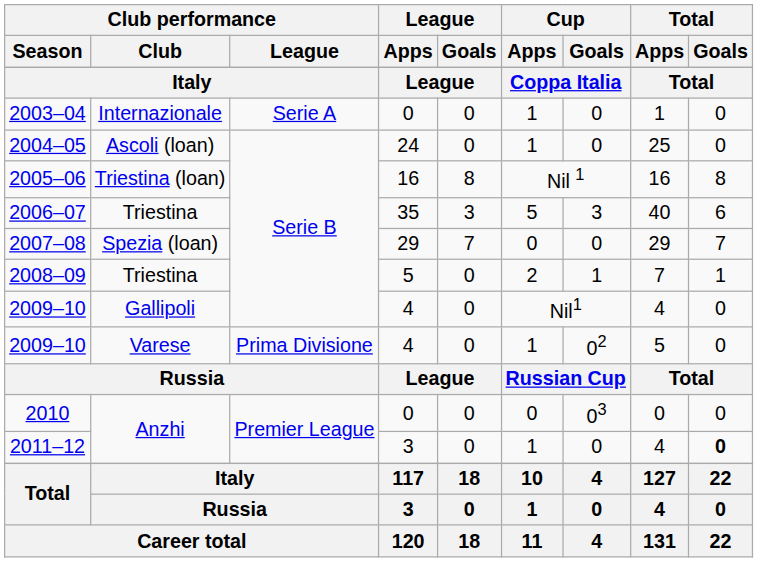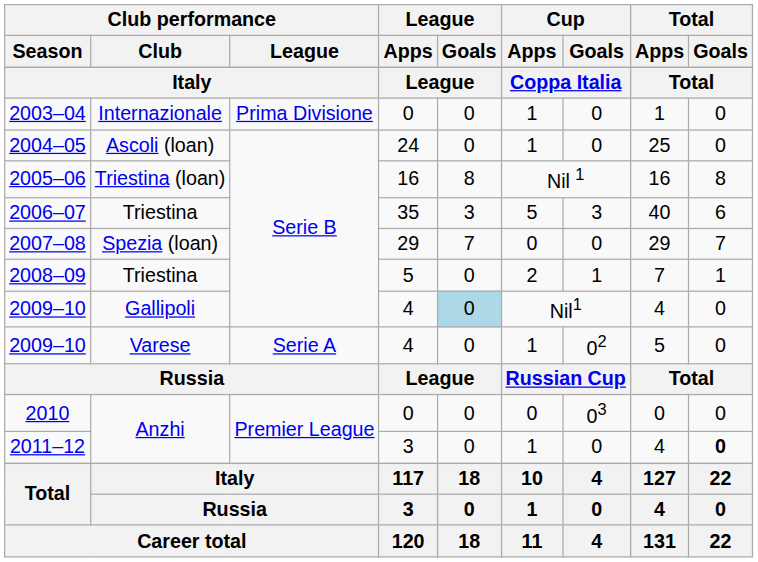2003–04 | Club performance / League: Serie A -> Prima Divisione
2009–10 / Gallipoli | League / Goals: no background -> lightblue background
2009–10 / Varese | Club performance / League: Prima Divisione -> Serie A
